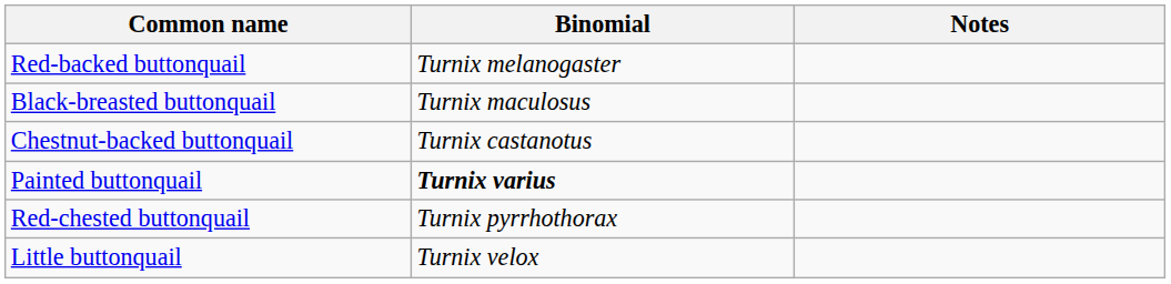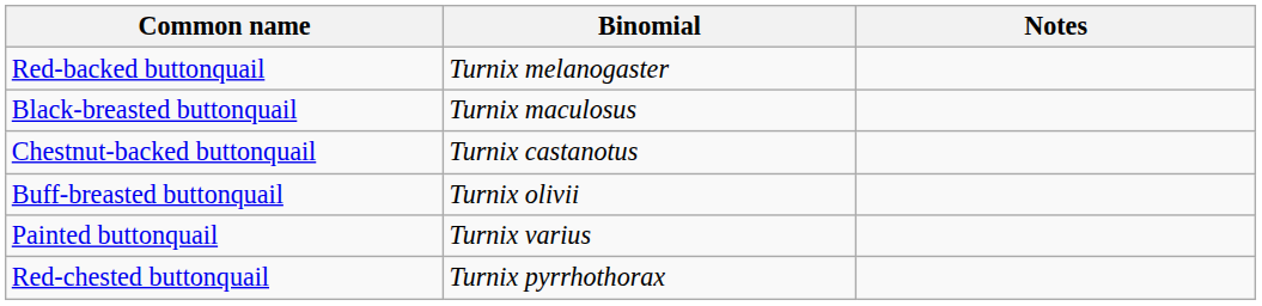+ row: Buff-breasted buttonquail | Turnix olivii
Painted buttonquail | Binomial: bold -> normal
- row: Little buttonquail | Turnix velox
